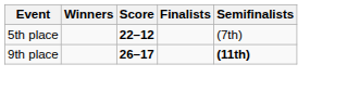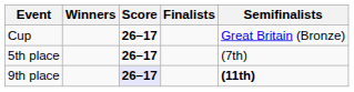+ row: Cup | 26–17 | Great Britain (Bronze)
5th place | Score: 22–12 -> 26–17
9th place | Score: no background -> lavender background
